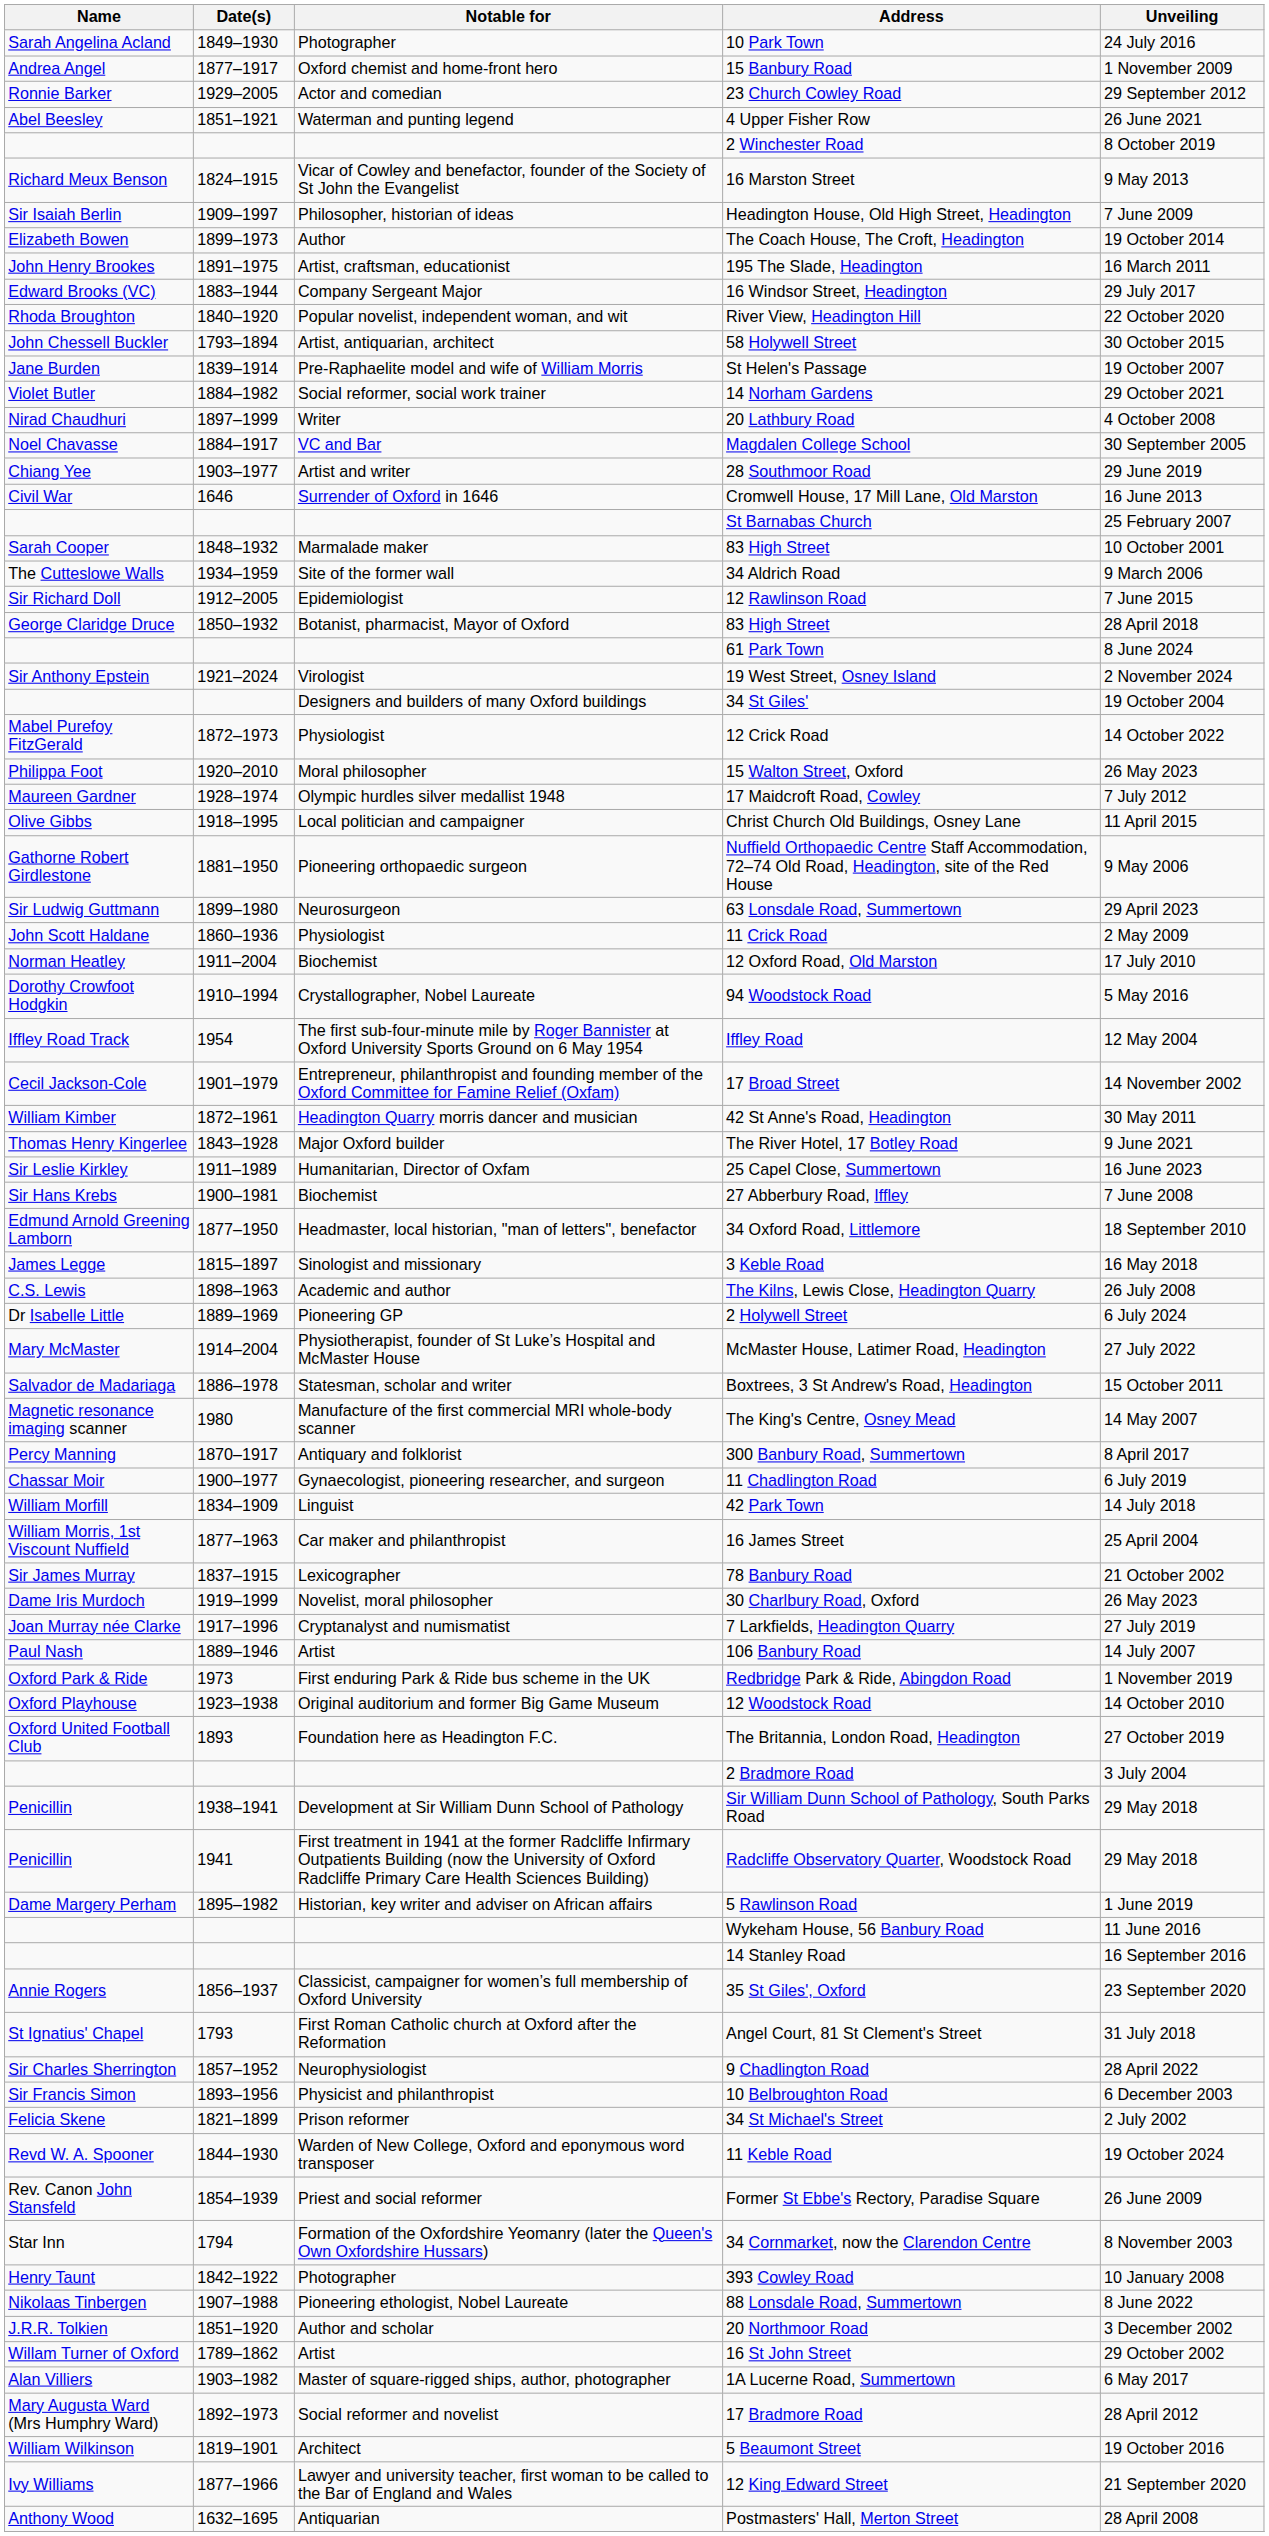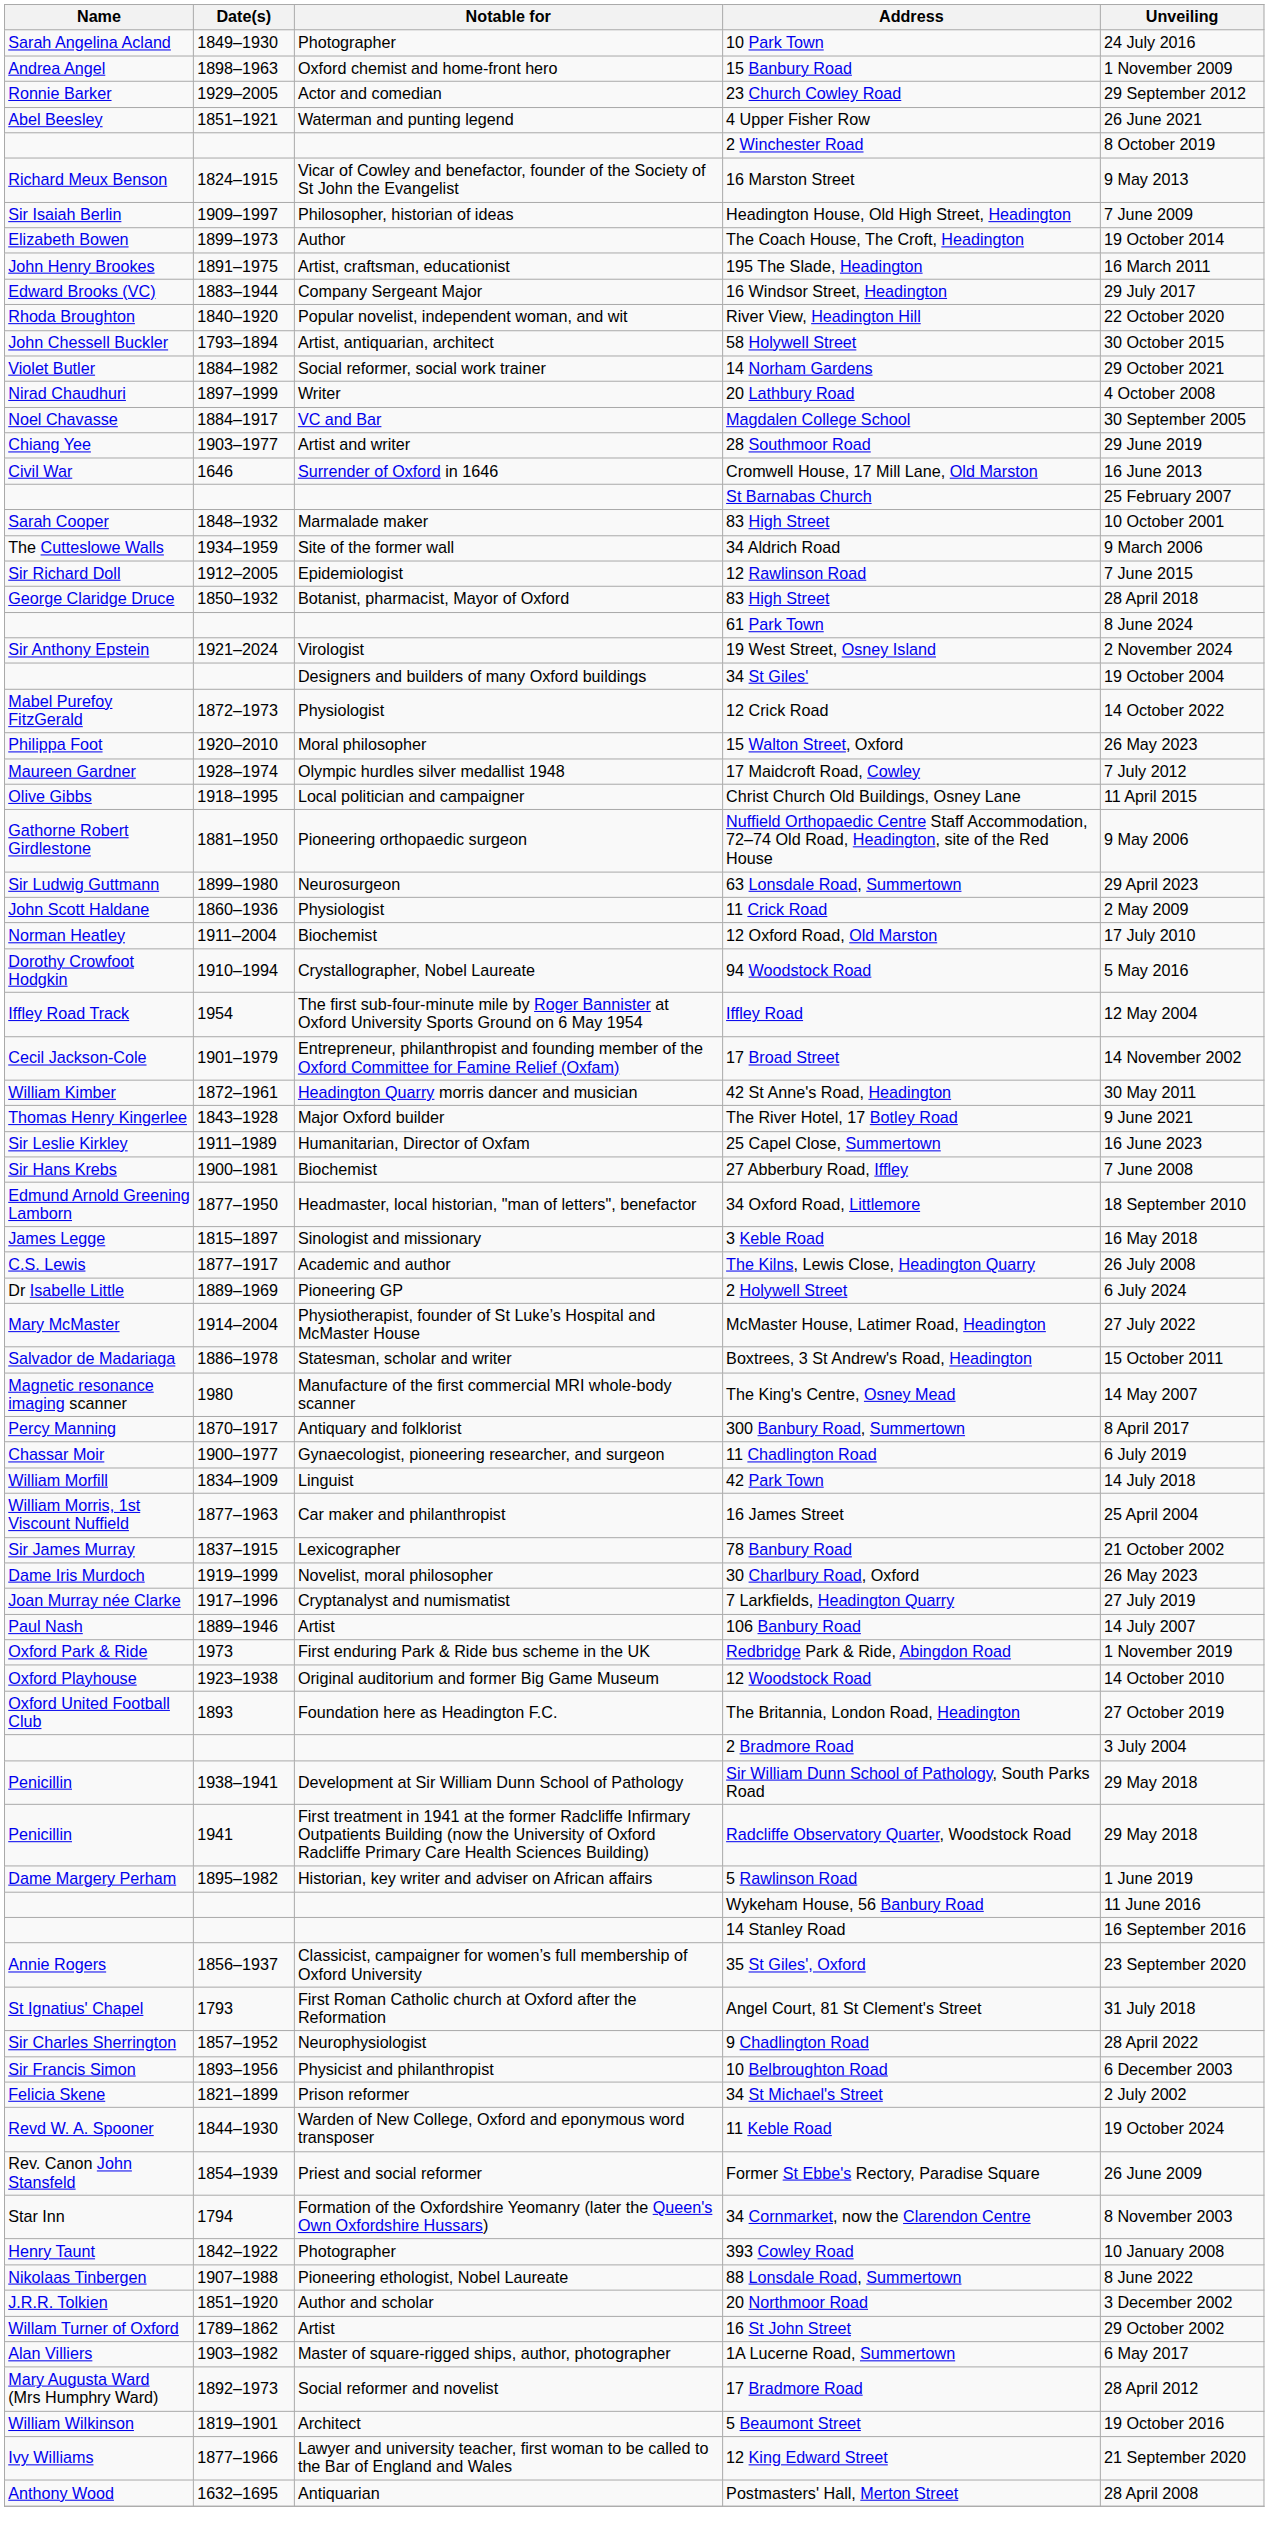15 Banbury Road | Date(s): 1877–1917 -> 1898–1963
- row: Jane Burden | 1839–1914 | Pre-Raphaelite model and wife of William Morris | St Helen's Passage | 19 October 2007
The Kilns, Lewis Close, Headington Quarry | Date(s): 1898–1963 -> 1877–1917
